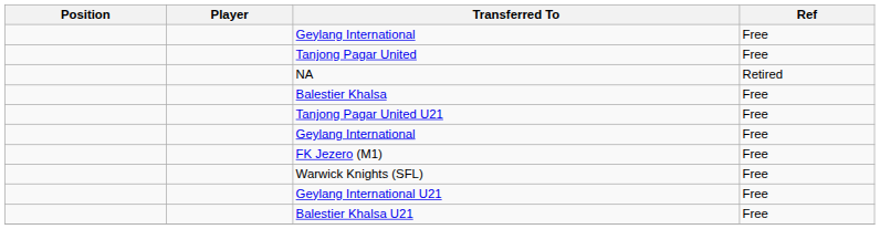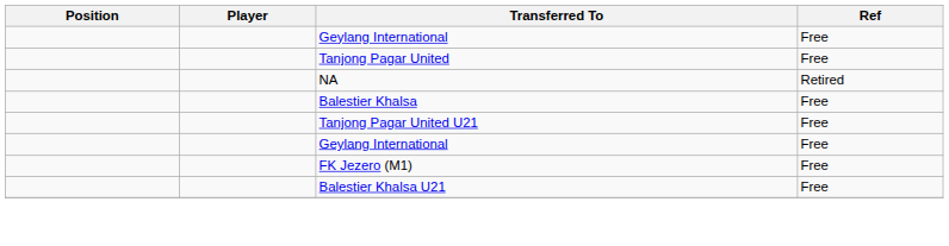- row: Warwick Knights (SFL) | Free
- row: Geylang International U21 | Free
